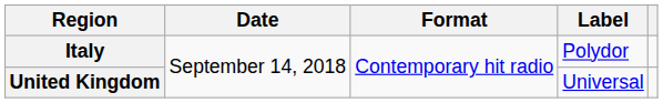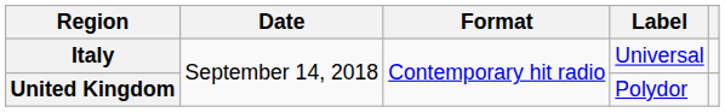Italy | Label: Polydor -> Universal
United Kingdom | Label: Universal -> Polydor
